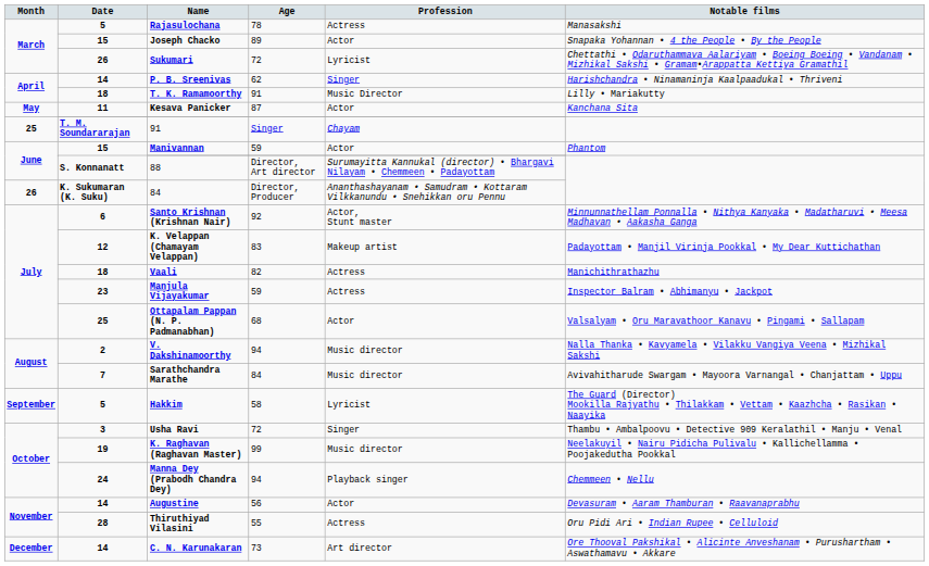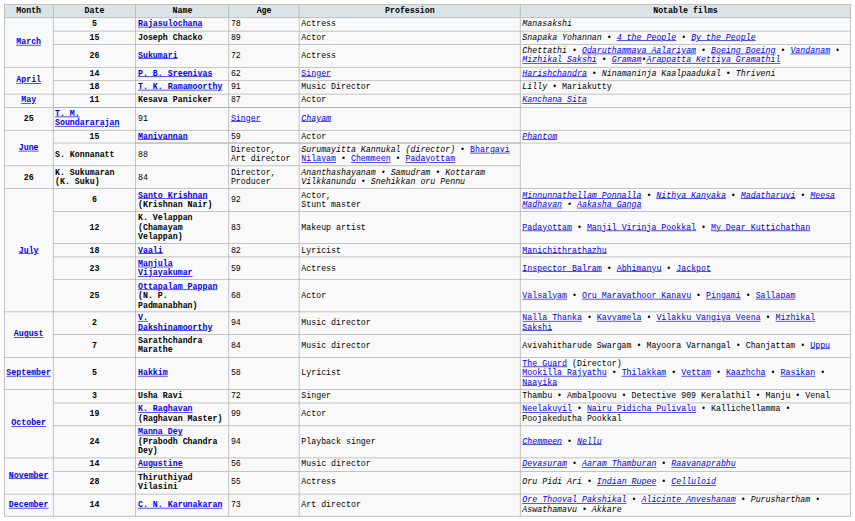Sukumari | Profession: Lyricist -> Actress
Vaali | Profession: Actress -> Lyricist
K. Raghavan (Raghavan Master) | Profession: Music director -> Actor
Augustine | Profession: Actor -> Music director
